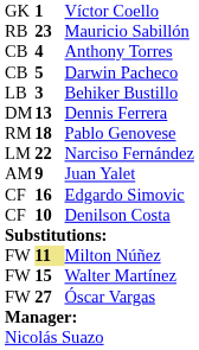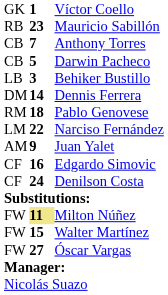Anthony Torres | column 2: 4 -> 7
Dennis Ferrera | column 2: 13 -> 14
Denilson Costa | column 2: 10 -> 24
